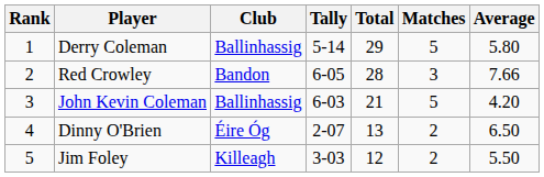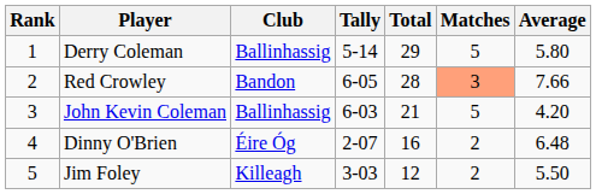Red Crowley | Matches: no background -> lightsalmon background
Dinny O'Brien | Total: 13 -> 16
Dinny O'Brien | Average: 6.50 -> 6.48
